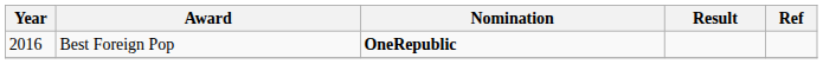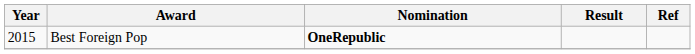Best Foreign Pop | Year: 2016 -> 2015
